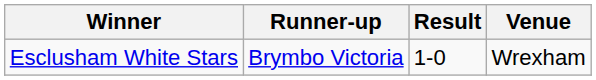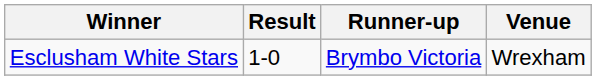columns swapped: Result <-> Runner-up
